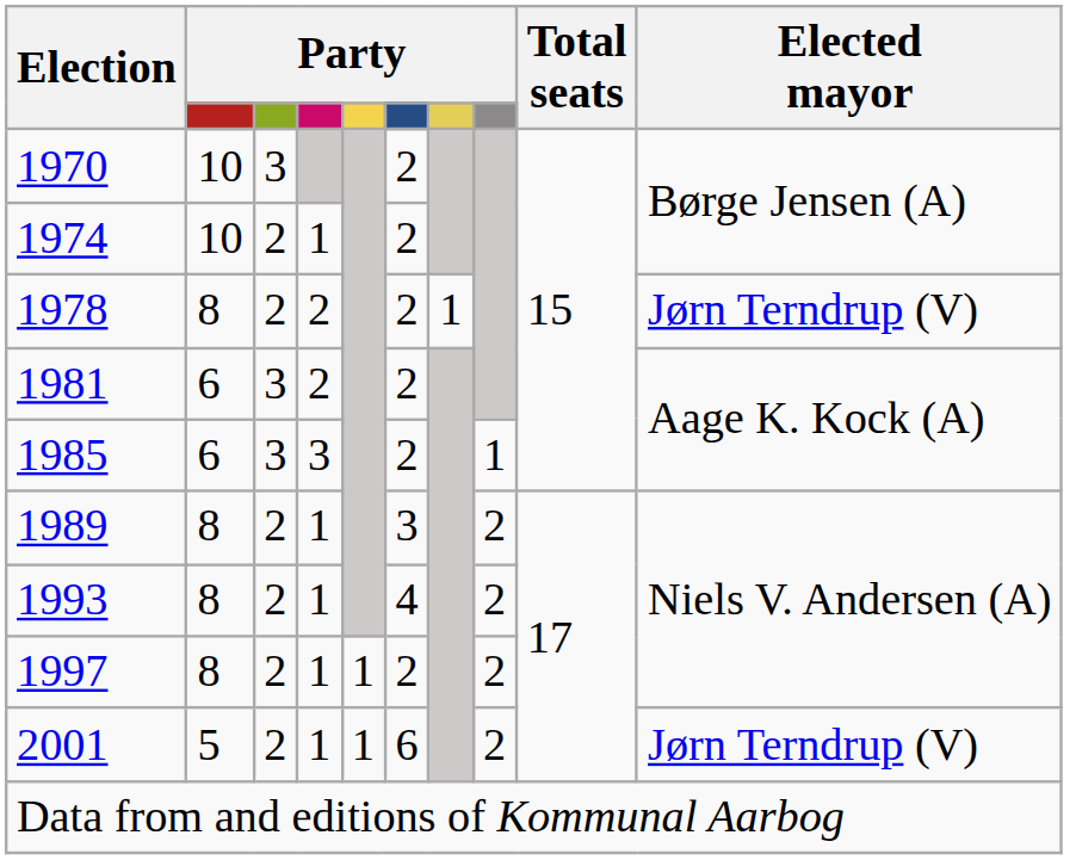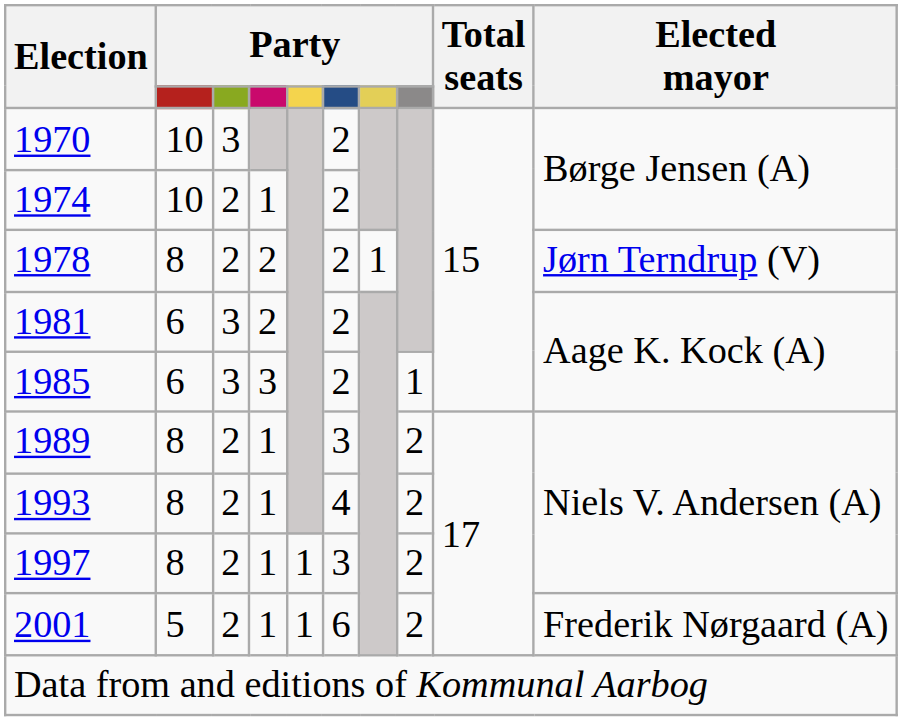1997 | column 6: 2 -> 3
2001 | Elected mayor: Jørn Terndrup (V) -> Frederik Nørgaard (A)
